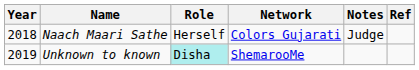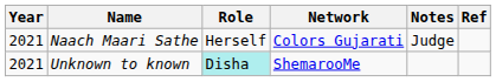Naach Maari Sathe | Year: 2018 -> 2021
Unknown to known | Year: 2019 -> 2021
